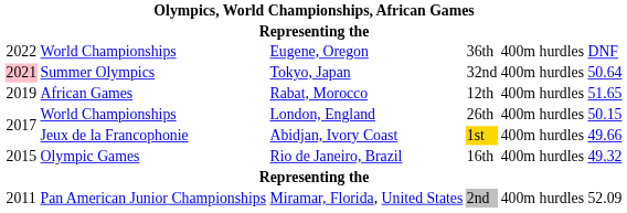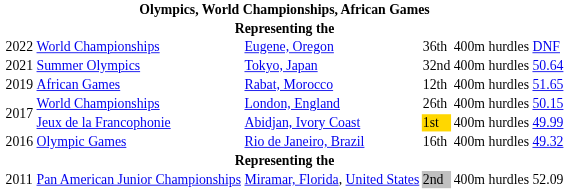Tokyo, Japan | column 1: pink background -> no background
Abidjan, Ivory Coast | column 6: 49.66 -> 49.99
Rio de Janeiro, Brazil | column 1: 2015 -> 2016
